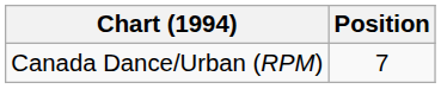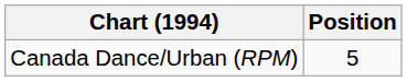Canada Dance/Urban (RPM) | Position: 7 -> 5
